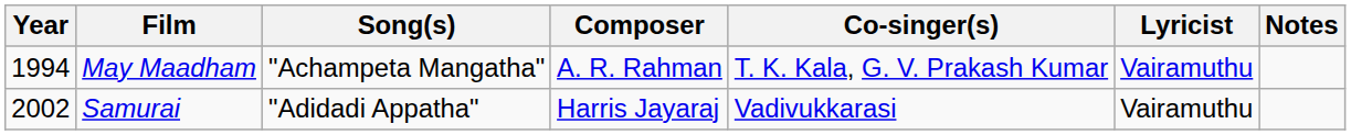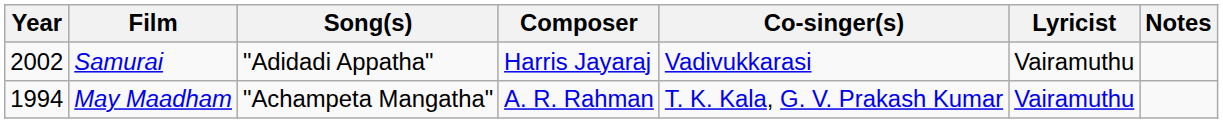rows swapped: May Maadham <-> Samurai
